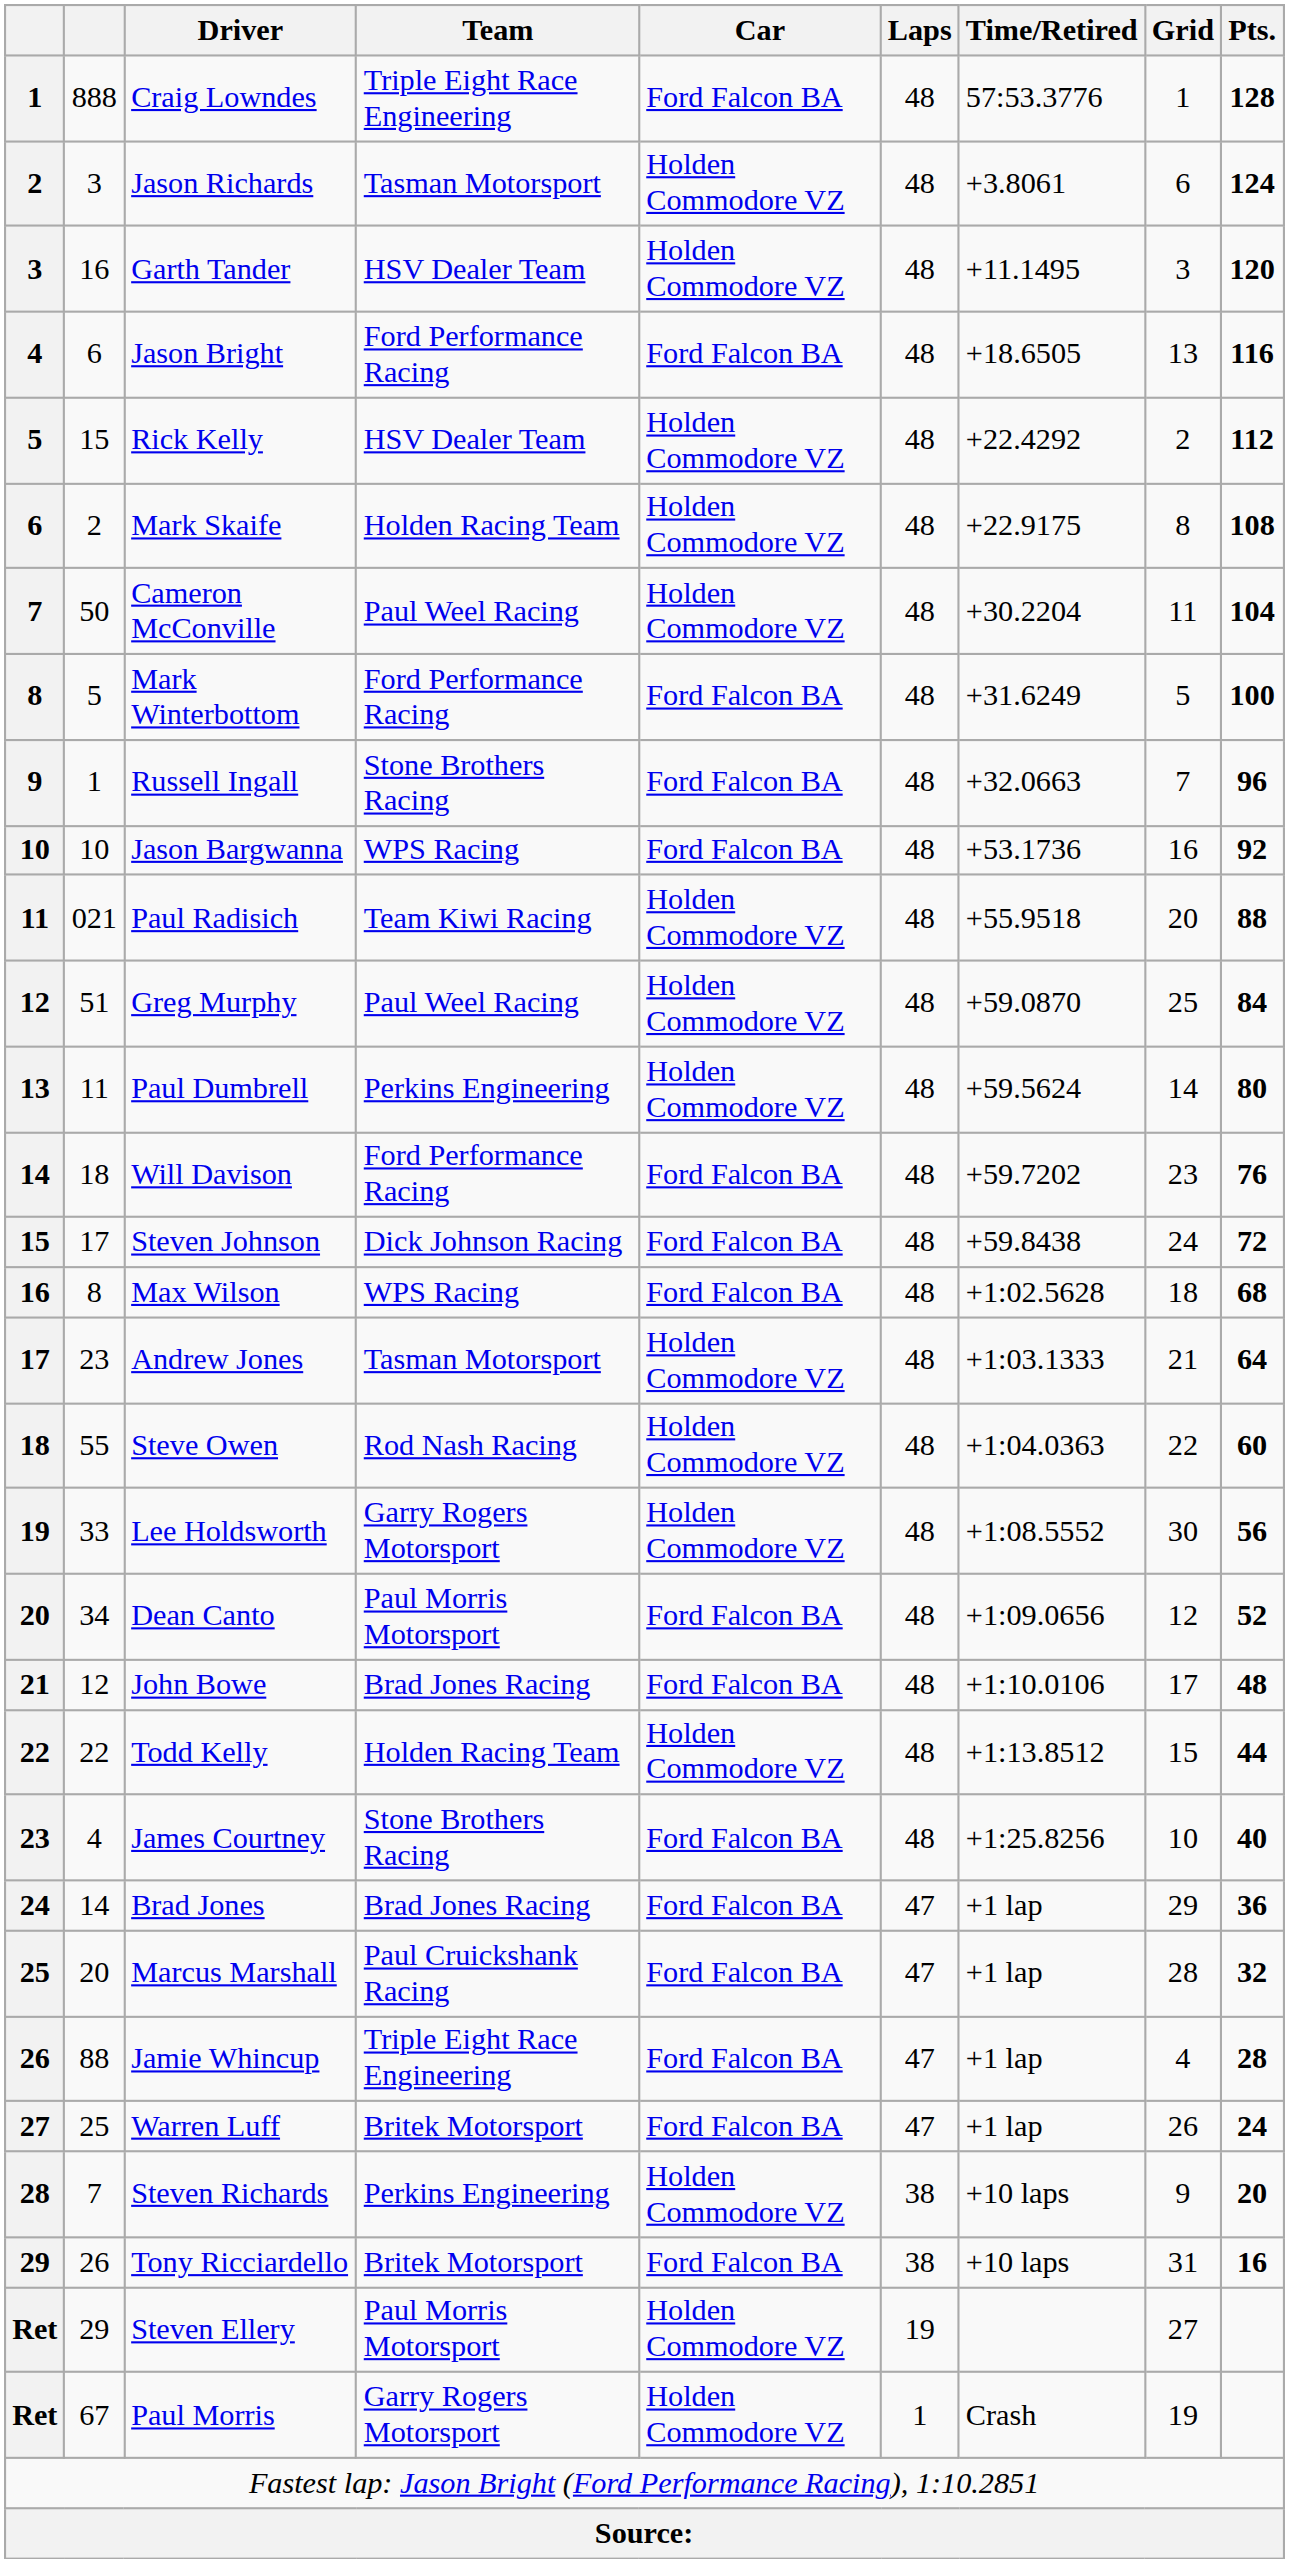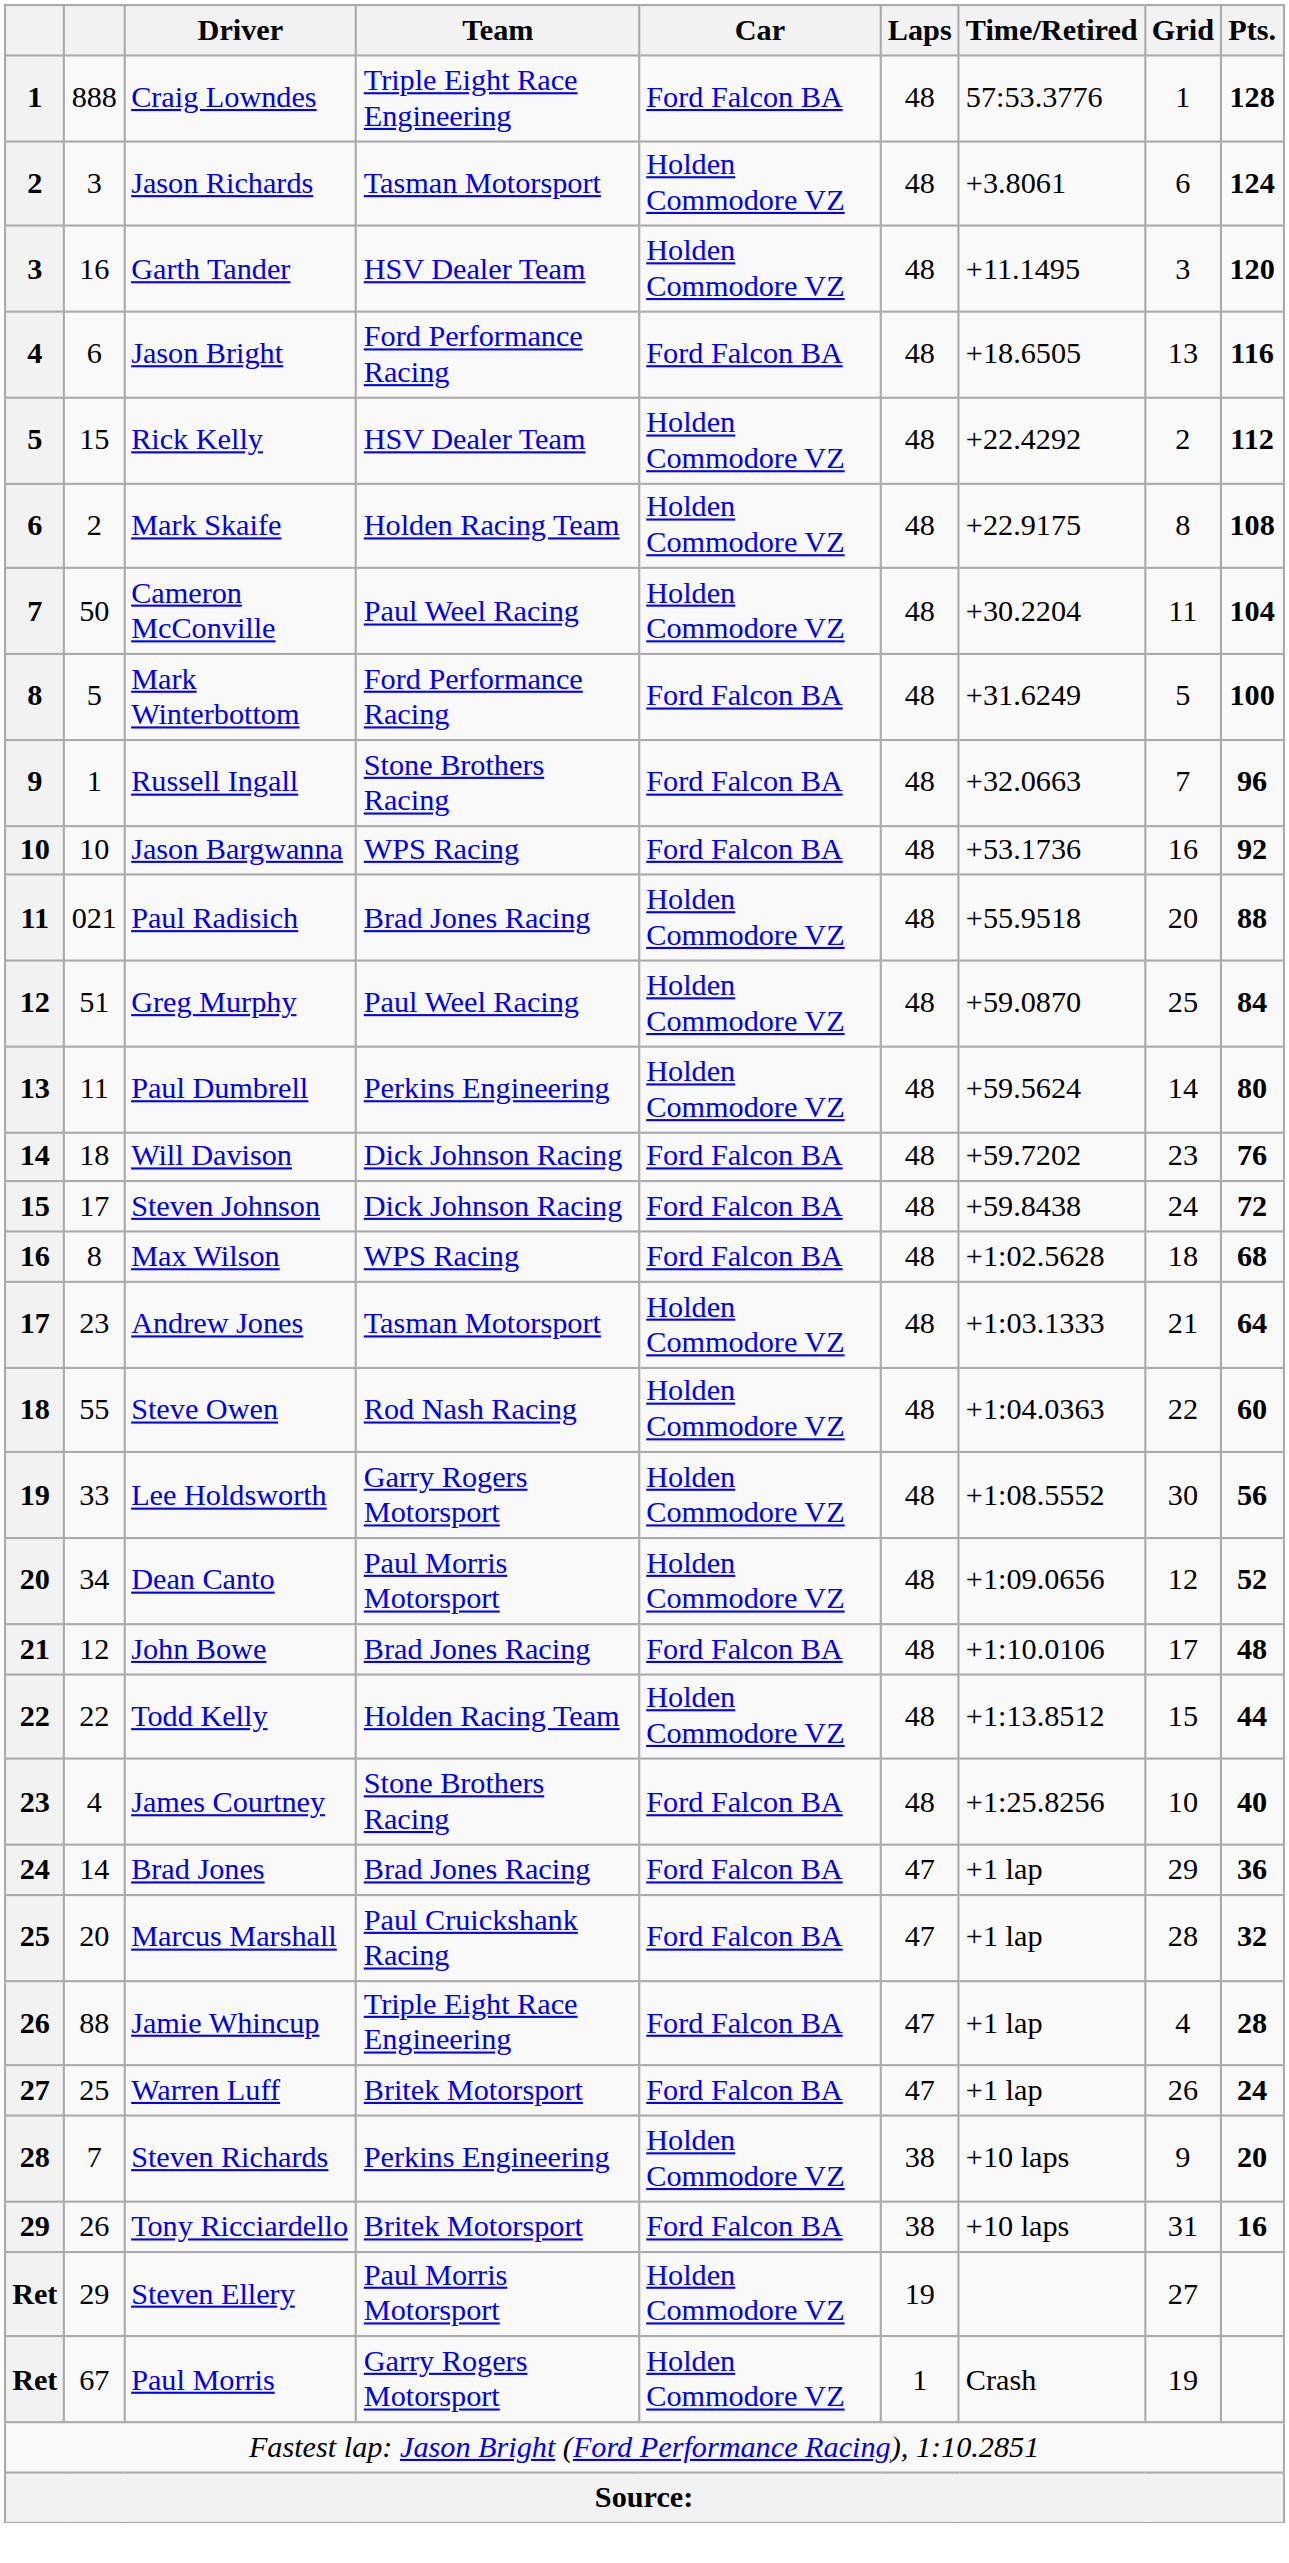Paul Radisich | Team: Team Kiwi Racing -> Brad Jones Racing
Will Davison | Team: Ford Performance Racing -> Dick Johnson Racing
Dean Canto | Car: Ford Falcon BA -> Holden Commodore VZ
